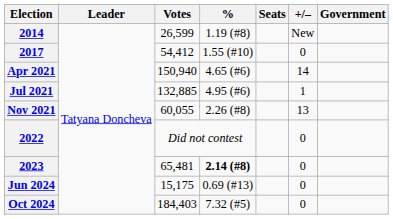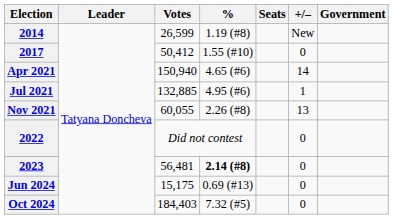2017 | Votes: 54,412 -> 50,412
2023 | Votes: 65,481 -> 56,481
